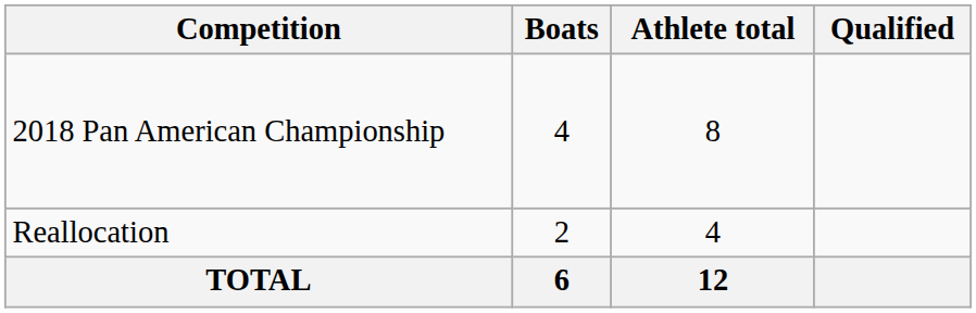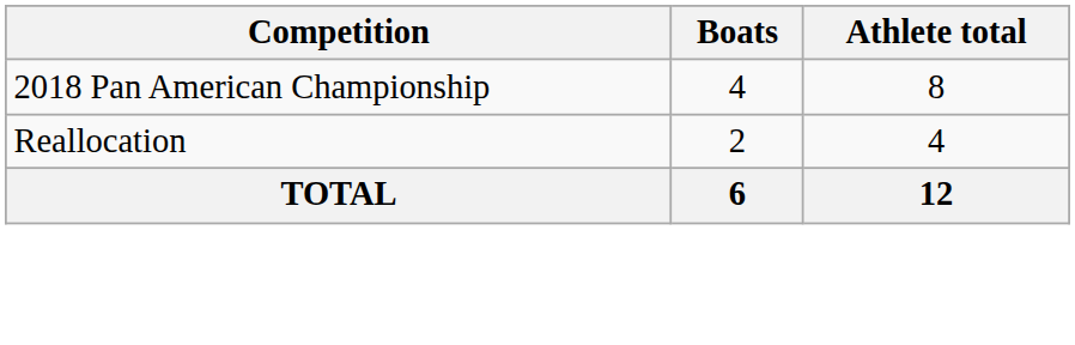- column: Qualified
